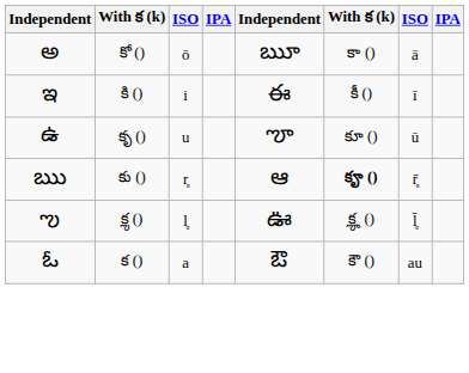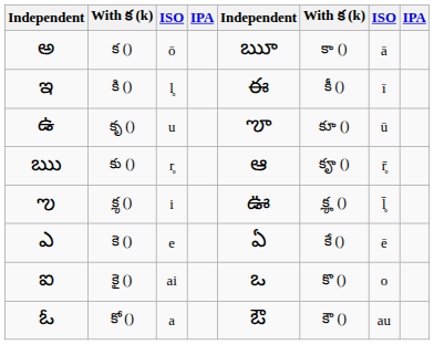అ | column 2: కో () -> క ()
ఇ | column 3: i -> l̥
ఋ | column 6: bold -> normal
ఌ | column 3: l̥ -> i
+ row: ఎ | కె () | e | ఏ | కే () | ē
+ row: ఐ | కై () | ai | ఒ | కొ () | o
ఓ | column 2: క () -> కో ()
